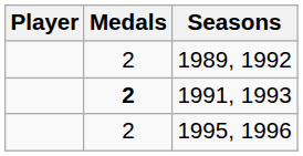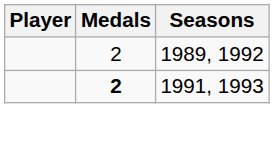- row: 2 | 1995, 1996
